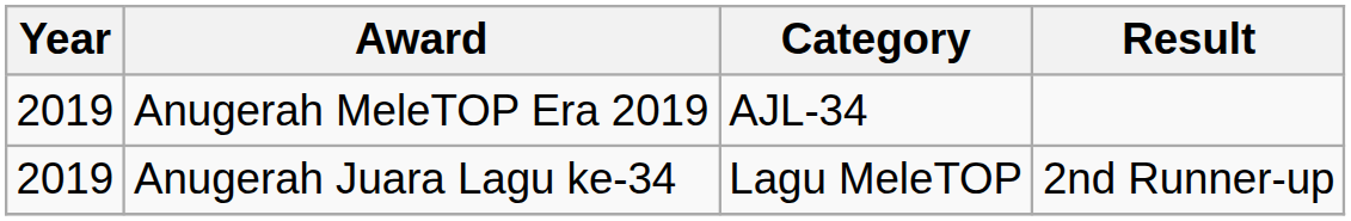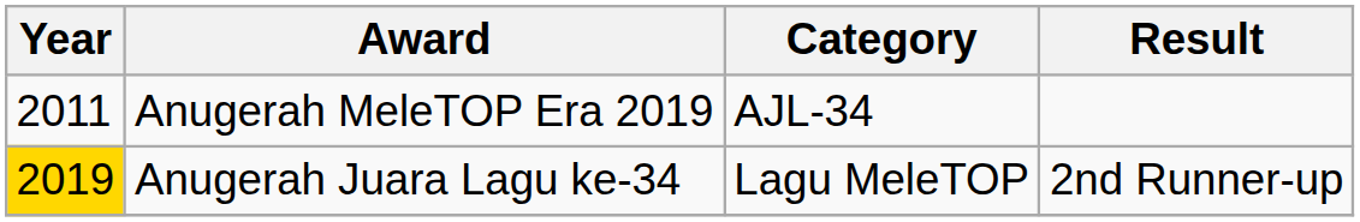Anugerah MeleTOP Era 2019 | Year: 2019 -> 2011
Anugerah Juara Lagu ke-34 | Year: no background -> gold background
